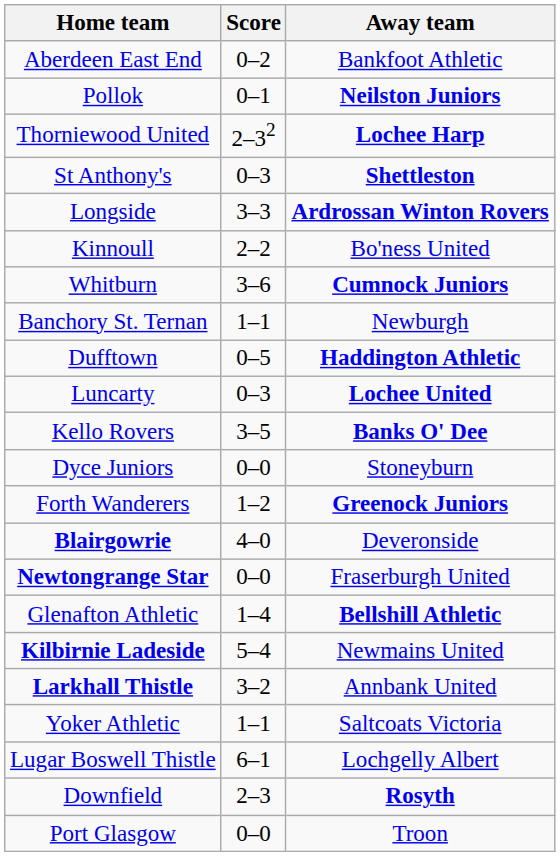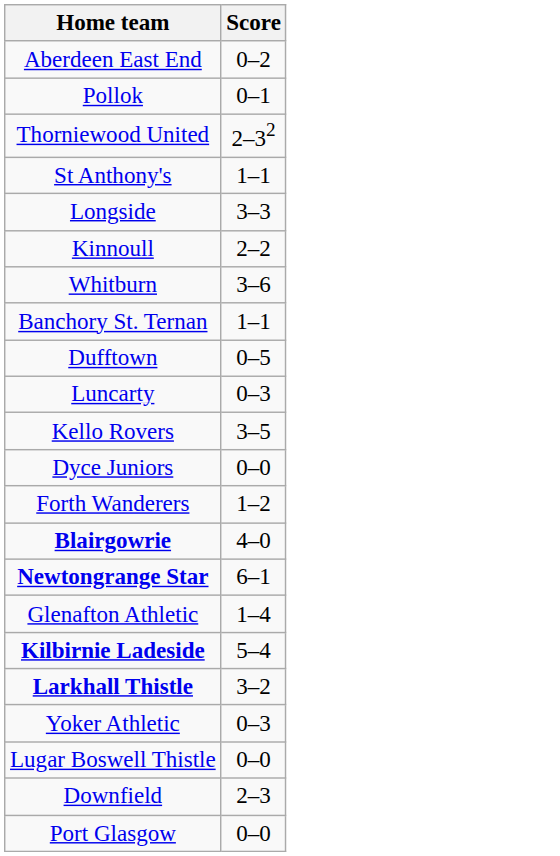- column: Away team | Bankfoot Athletic | Neilston Juniors | Lochee Harp | Shettleston | Ardrossan Winton Rovers | Bo'ness United | Cumnock Juniors | Newburgh | Haddington Athletic | Lochee United | Banks O' Dee | Stoneyburn | Greenock Juniors | Deveronside | Fraserburgh United | Bellshill Athletic | Newmains United | Annbank United | Saltcoats Victoria | Lochgelly Albert | Rosyth | Troon
St Anthony's | Score: 0–3 -> 1–1
Newtongrange Star | Score: 0–0 -> 6–1
Yoker Athletic | Score: 1–1 -> 0–3
Lugar Boswell Thistle | Score: 6–1 -> 0–0
